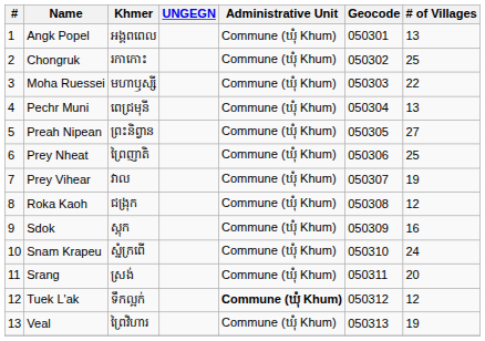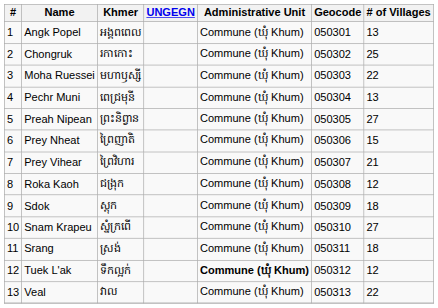Prey Nheat | # of Villages: 25 -> 15
Prey Vihear | Khmer: វាល -> ព្រៃវិហារ
Prey Vihear | # of Villages: 19 -> 21
Sdok | # of Villages: 16 -> 18
Snam Krapeu | # of Villages: 24 -> 27
Srang | # of Villages: 20 -> 18
Veal | Khmer: ព្រៃវិហារ -> វាល
Veal | # of Villages: 19 -> 22
